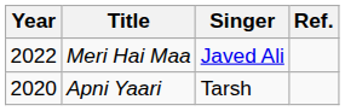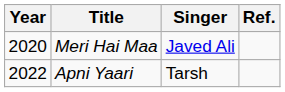Meri Hai Maa | Year: 2022 -> 2020
Apni Yaari | Year: 2020 -> 2022
